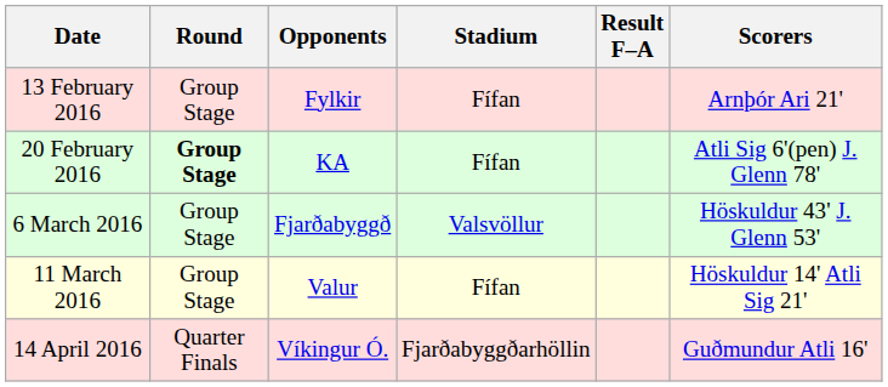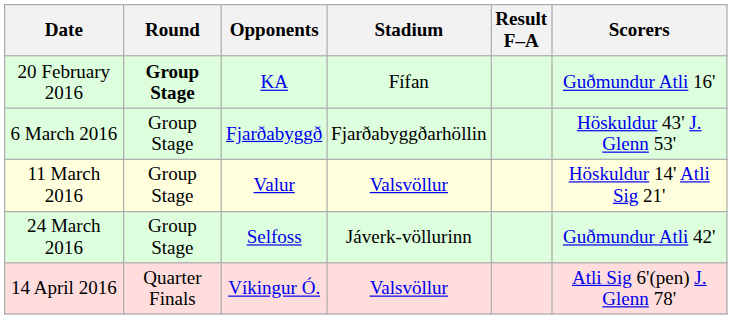- row: 13 February 2016 | Group Stage | Fylkir | Fífan | Arnþór Ari 21'
20 February 2016 | Scorers: Atli Sig 6'(pen) J. Glenn 78' -> Guðmundur Atli 16'
6 March 2016 | Stadium: Valsvöllur -> Fjarðabyggðarhöllin
11 March 2016 | Stadium: Fífan -> Valsvöllur
+ row: 24 March 2016 | Group Stage | Selfoss | Jáverk-völlurinn | Guðmundur Atli 42'
14 April 2016 | Stadium: Fjarðabyggðarhöllin -> Valsvöllur
14 April 2016 | Scorers: Guðmundur Atli 16' -> Atli Sig 6'(pen) J. Glenn 78'
